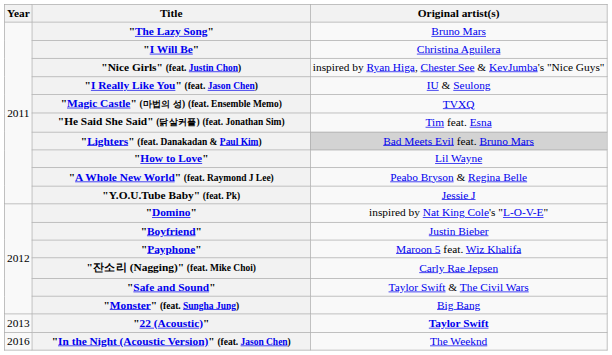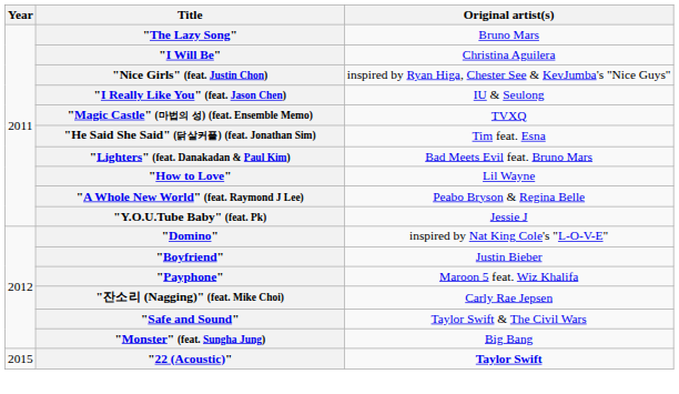"Lighters" (feat. Danakadan & Paul Kim) | Original artist(s): lightgrey background -> no background
"22 (Acoustic)" | Year: 2013 -> 2015
- row: 2016 | "In the Night (Acoustic Version)" (feat. Jason Chen) | The Weeknd
